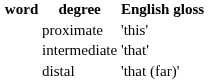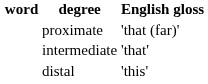proximate | English gloss: 'this' -> 'that (far)'
distal | English gloss: 'that (far)' -> 'this'
